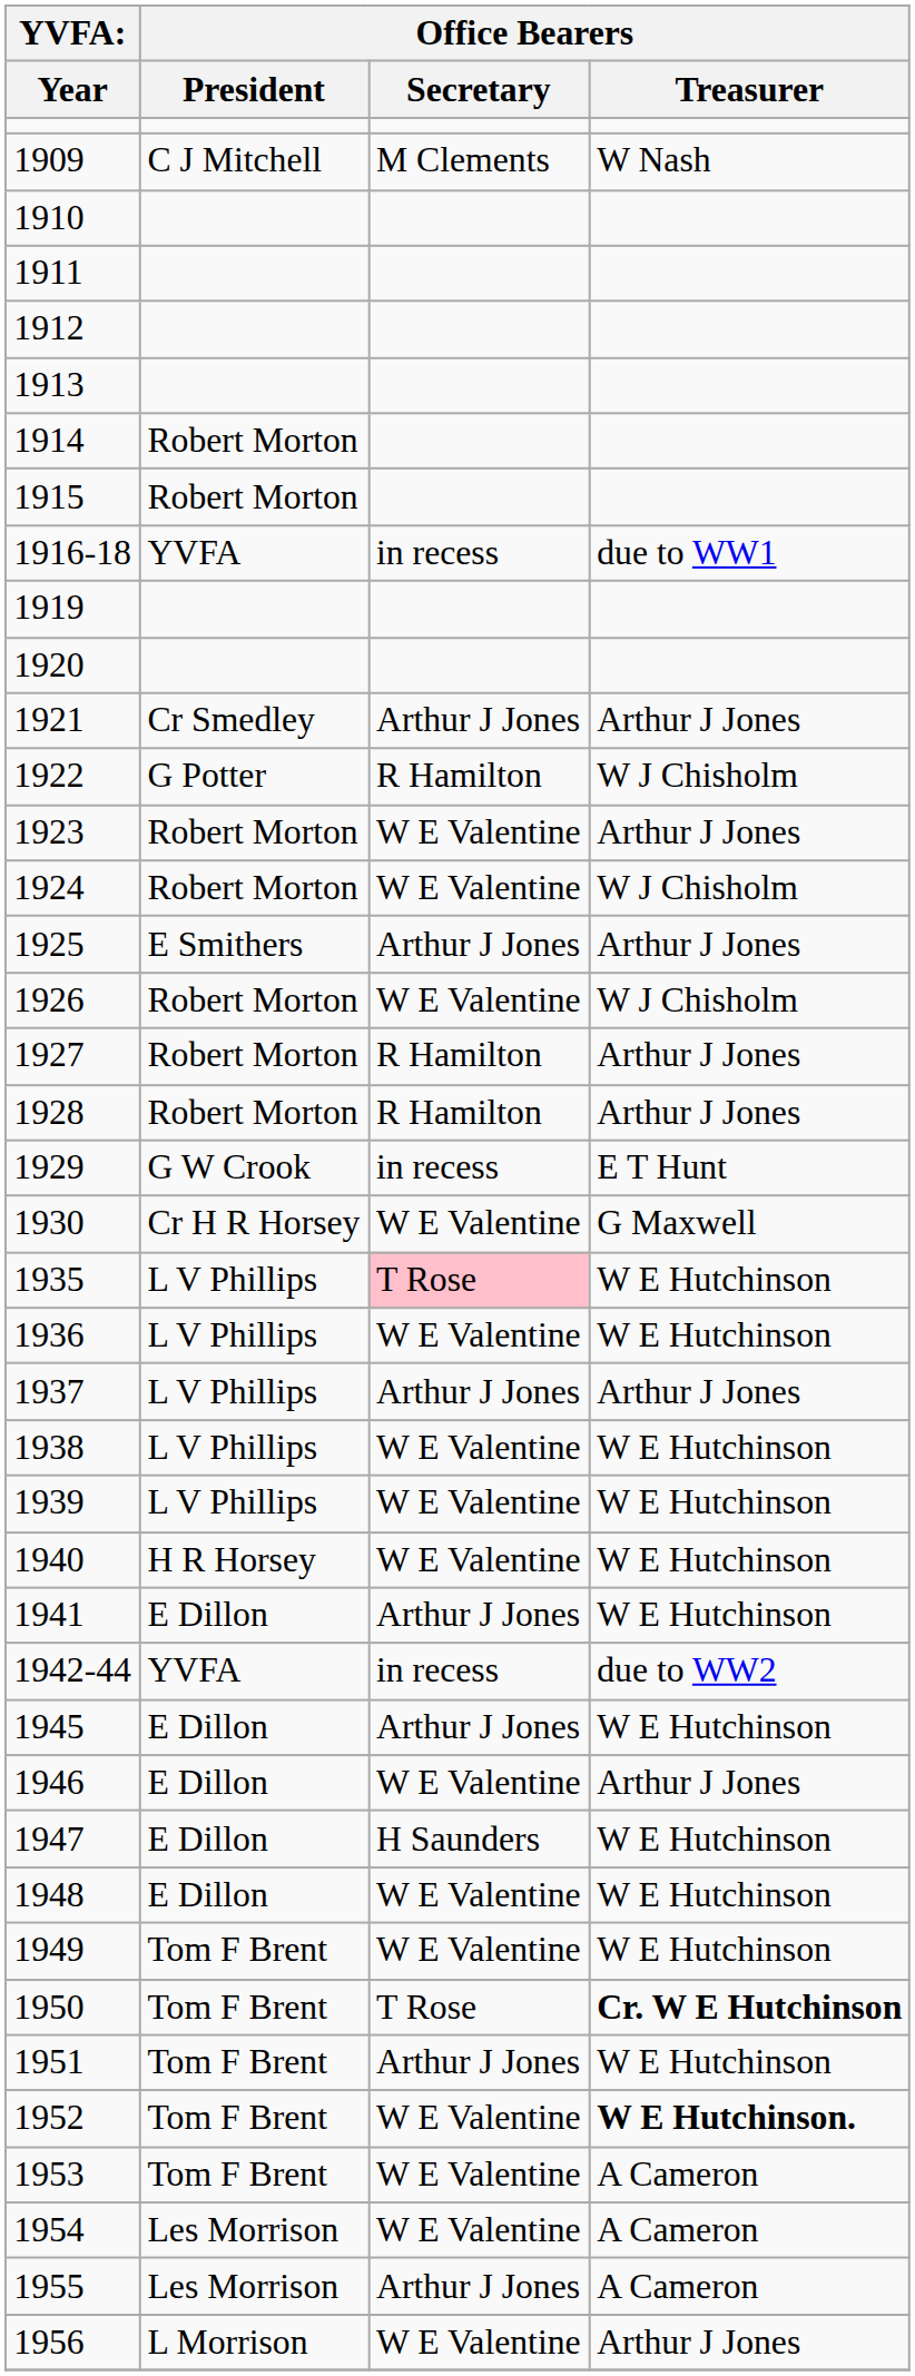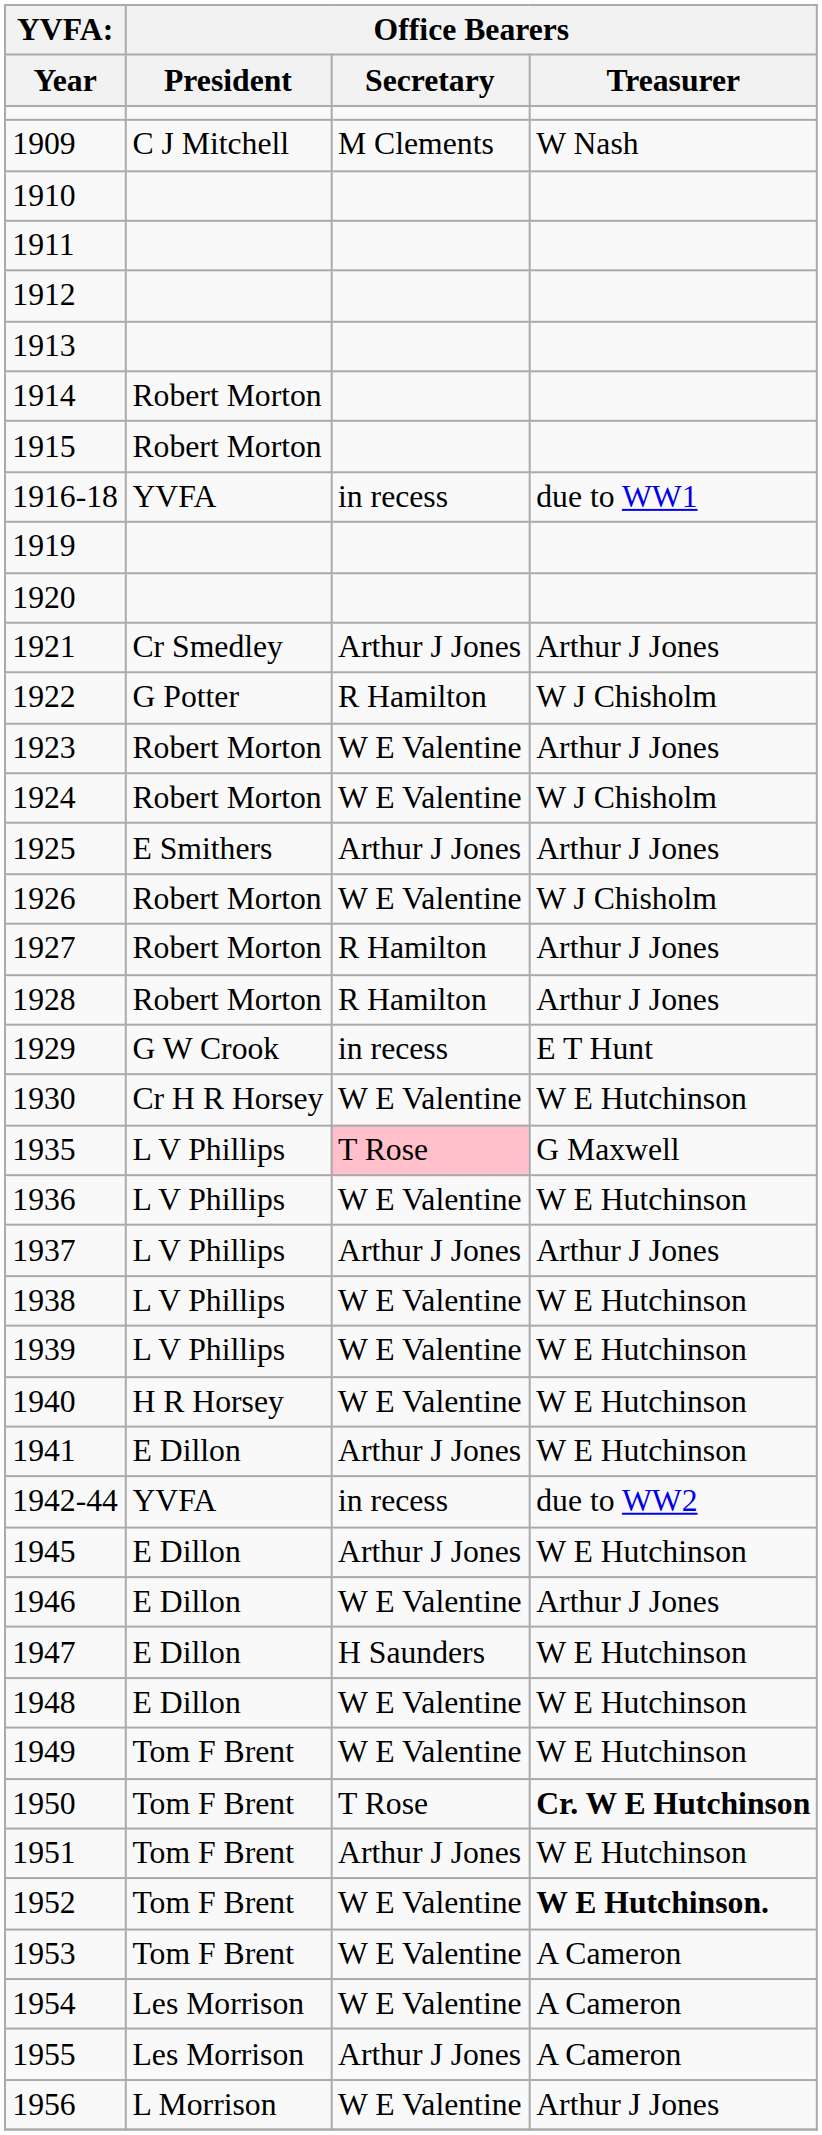1930 | Office Bearers / Treasurer: G Maxwell -> W E Hutchinson
1935 | Office Bearers / Treasurer: W E Hutchinson -> G Maxwell
